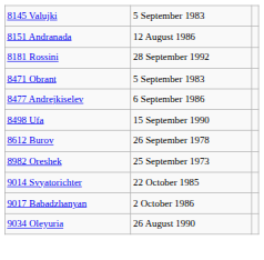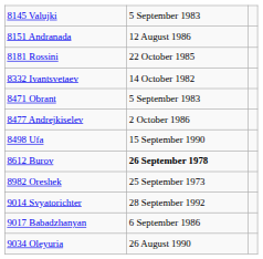8181 Rossini | column 2: 28 September 1992 -> 22 October 1985
+ row: 8332 Ivantsvetaev | 14 October 1982
8477 Andrejkiselev | column 2: 6 September 1986 -> 2 October 1986
8612 Burov | column 2: normal -> bold
9014 Svyatorichter | column 2: 22 October 1985 -> 28 September 1992
9017 Babadzhanyan | column 2: 2 October 1986 -> 6 September 1986
